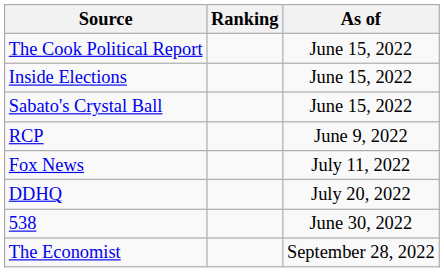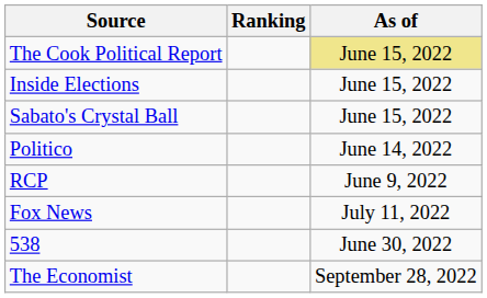The Cook Political Report | As of: no background -> khaki background
+ row: Politico | June 14, 2022
- row: DDHQ | July 20, 2022
